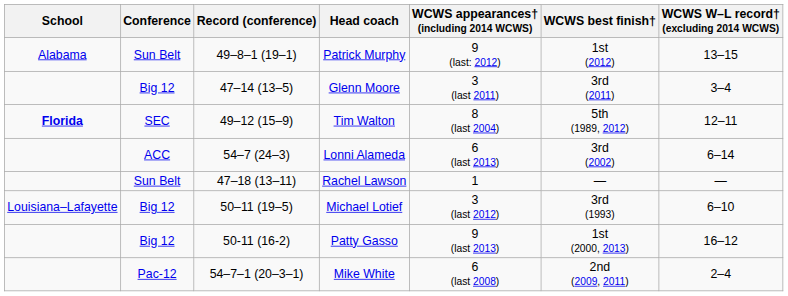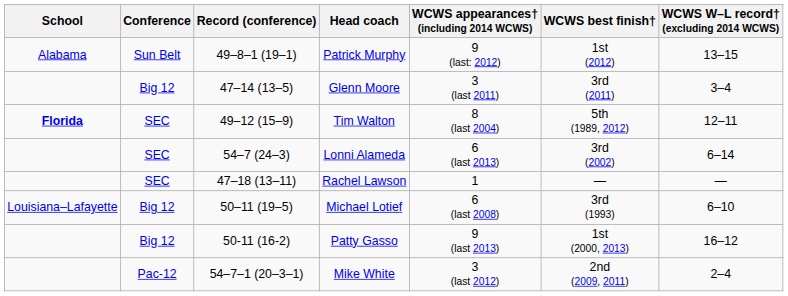Lonni Alameda | Conference: ACC -> SEC
Rachel Lawson | Conference: Sun Belt -> SEC
Michael Lotief | WCWS appearances† (including 2014 WCWS): 3 (last 2012) -> 6 (last 2008)
Mike White | WCWS appearances† (including 2014 WCWS): 6 (last 2008) -> 3 (last 2012)
